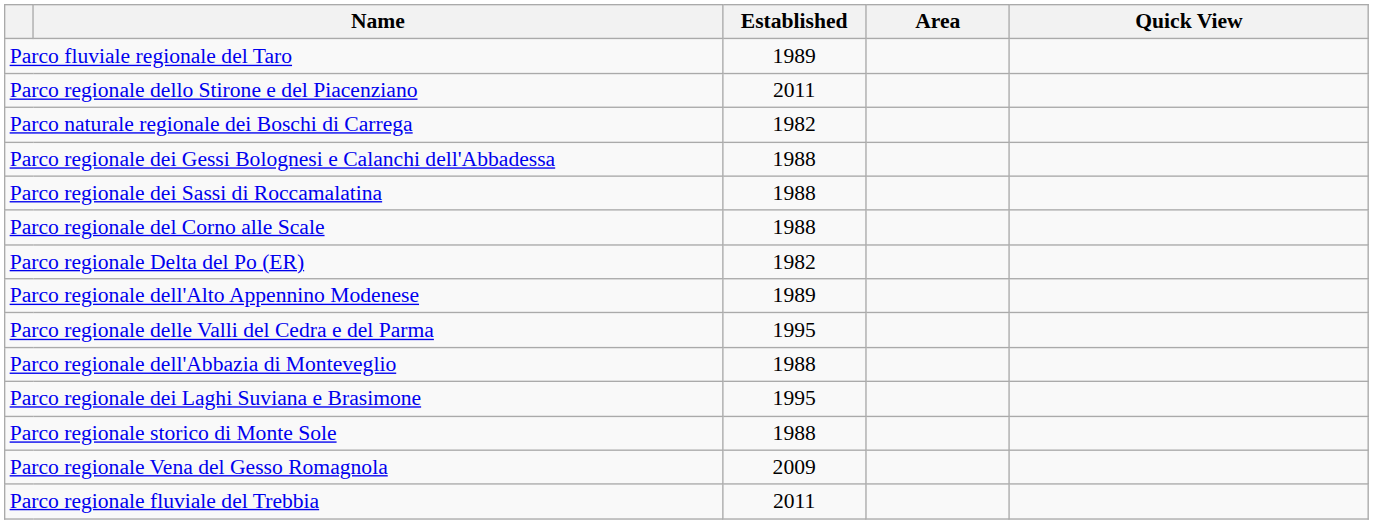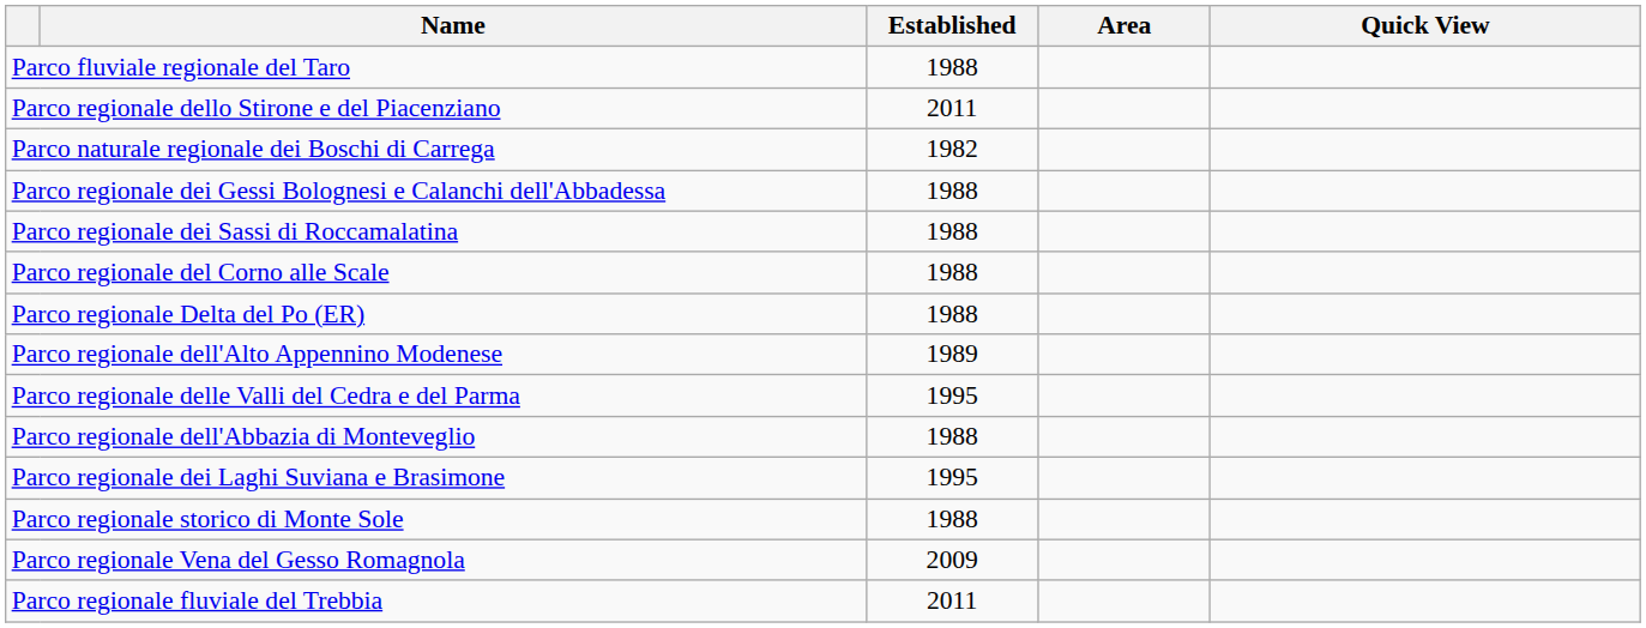Parco fluviale regionale del Taro | Established: 1989 -> 1988
Parco regionale Delta del Po (ER) | Established: 1982 -> 1988
